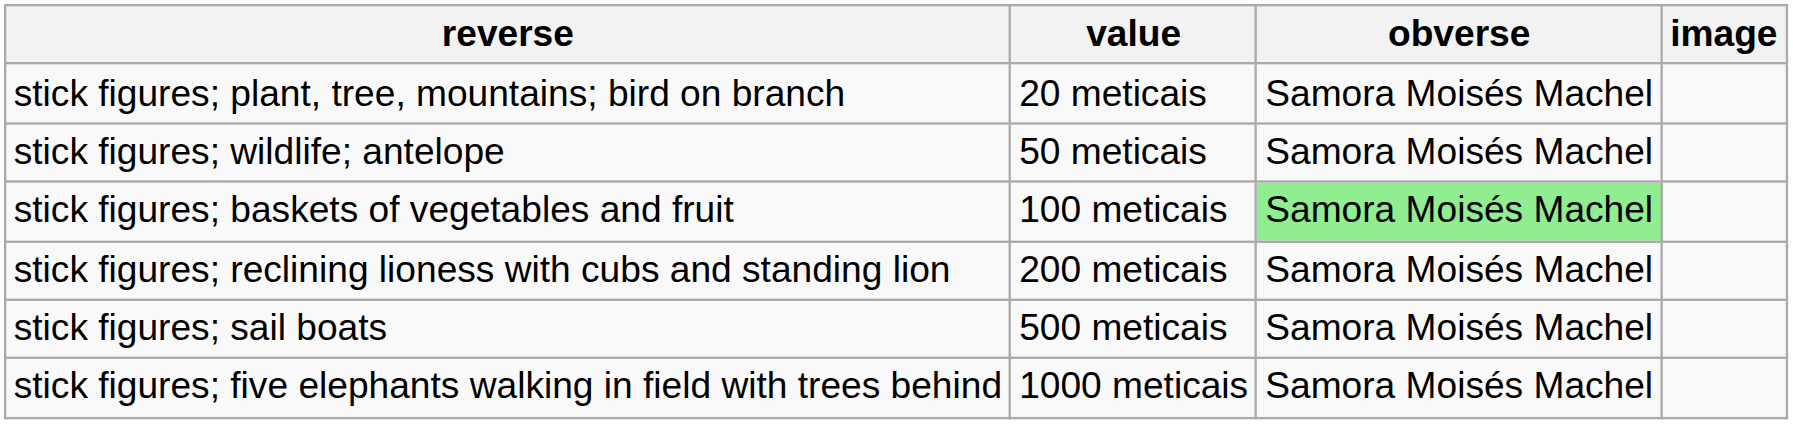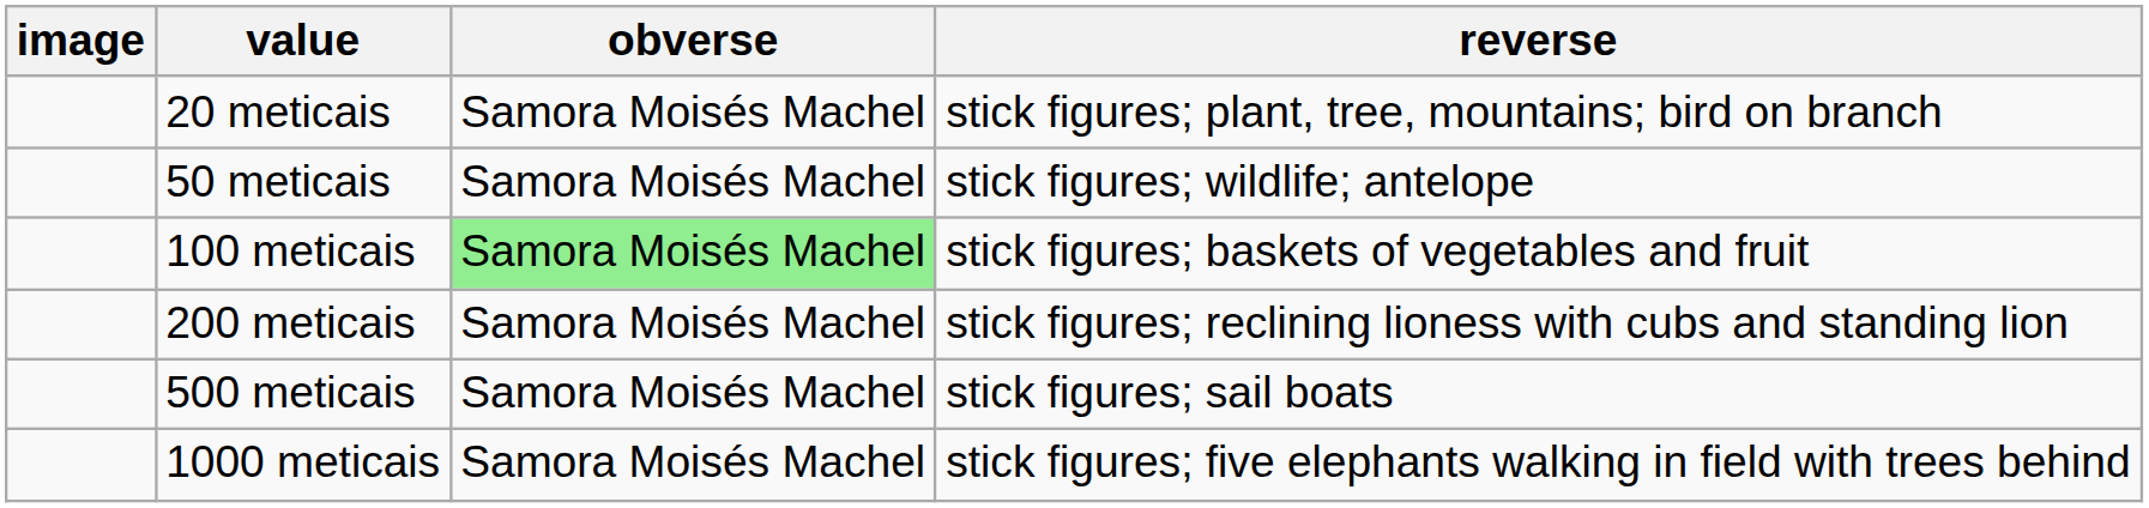columns swapped: image <-> reverse
